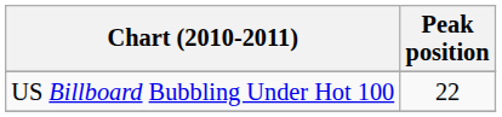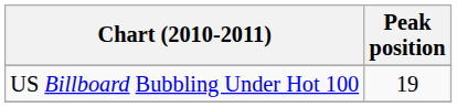US Billboard Bubbling Under Hot 100 | Peak position: 22 -> 19
